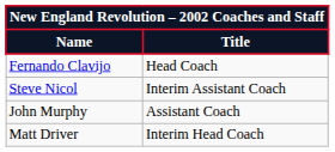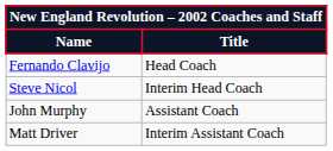Steve Nicol | Title: Interim Assistant Coach -> Interim Head Coach
Matt Driver | Title: Interim Head Coach -> Interim Assistant Coach
